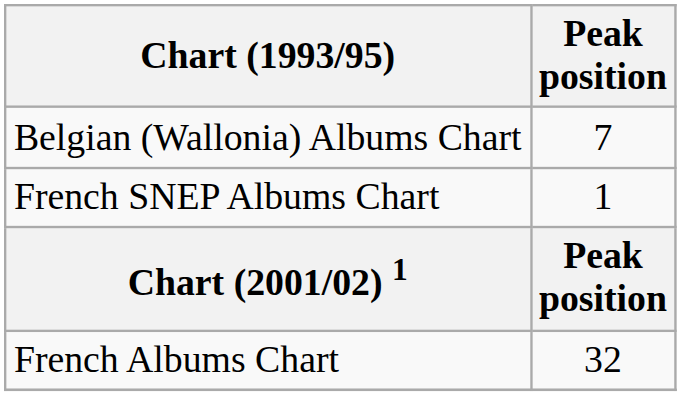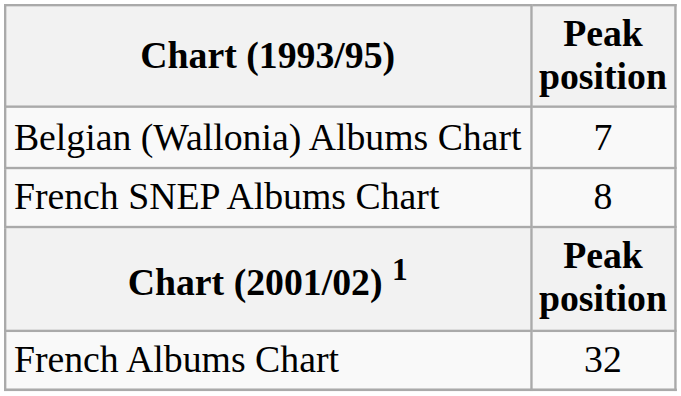French SNEP Albums Chart | Peak position: 1 -> 8
